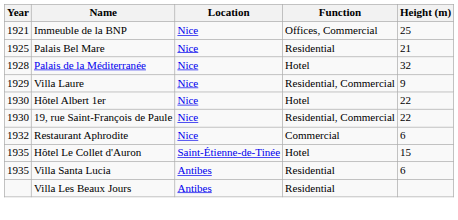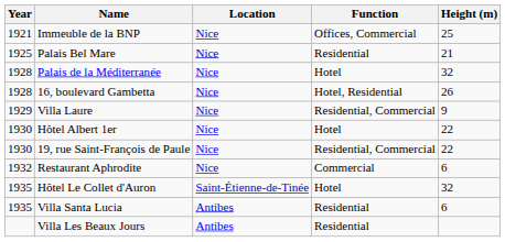+ row: 1928 | 16, boulevard Gambetta | Nice | Hotel, Residential | 26
Hôtel Le Collet d'Auron | Height (m): 15 -> 32
